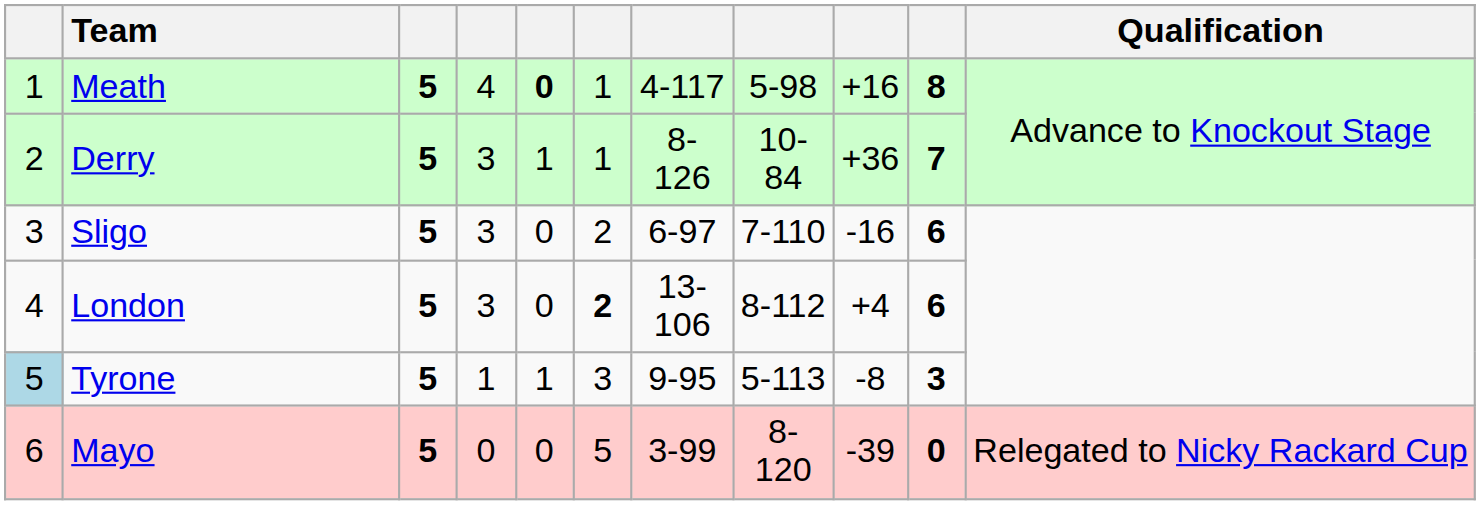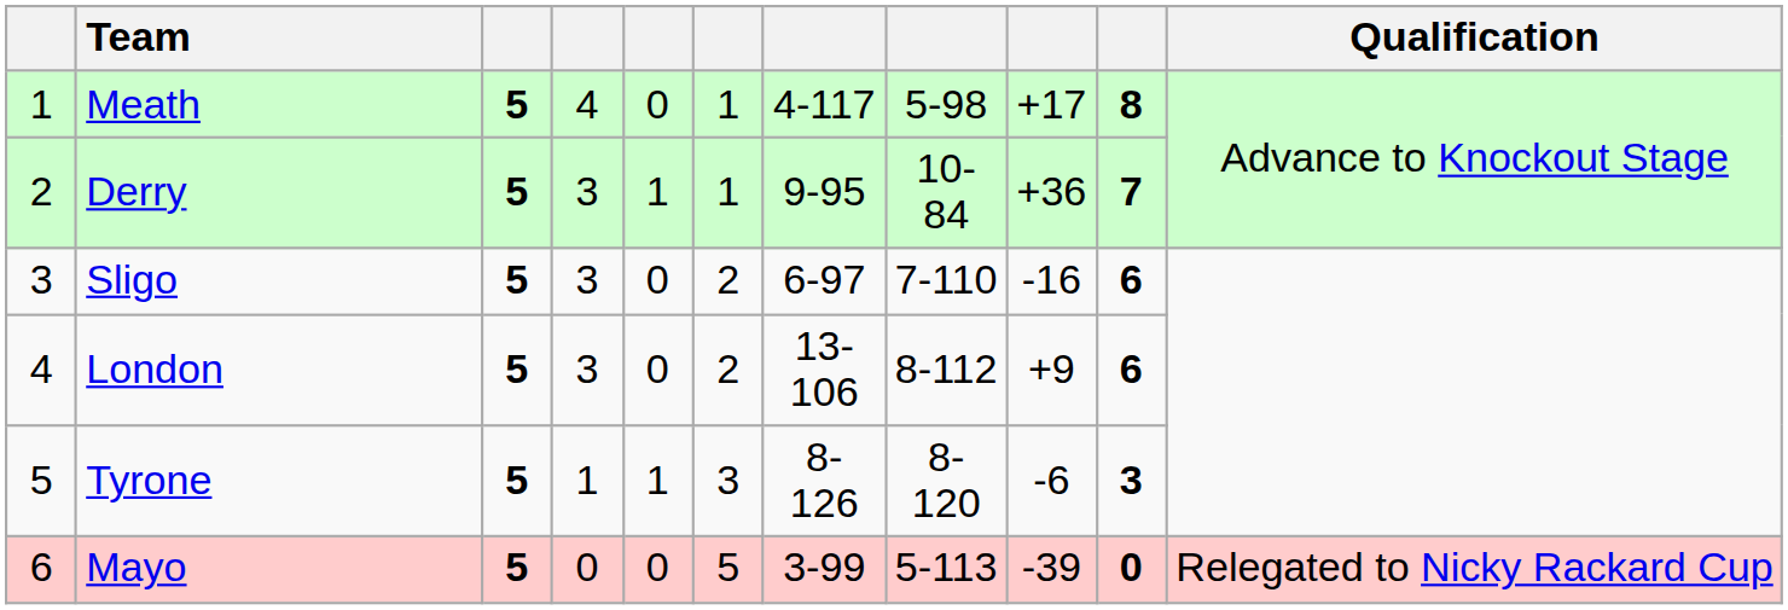Meath | column 5: bold -> normal
Meath | column 9: +16 -> +17
Derry | column 7: 8-126 -> 9-95
London | column 6: bold -> normal
London | column 9: +4 -> +9
Tyrone | column 1: lightblue background -> no background
Tyrone | column 7: 9-95 -> 8-126
Tyrone | column 8: 5-113 -> 8-120
Tyrone | column 9: -8 -> -6
Mayo | column 8: 8-120 -> 5-113
